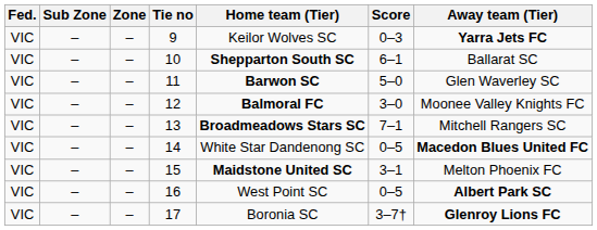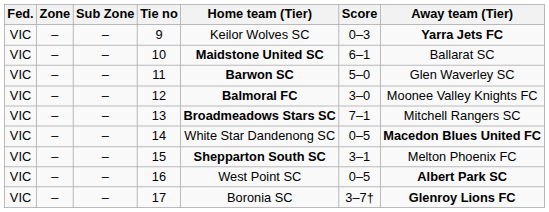columns swapped: Zone <-> Sub Zone
10 | Home team (Tier): Shepparton South SC -> Maidstone United SC
15 | Home team (Tier): Maidstone United SC -> Shepparton South SC
